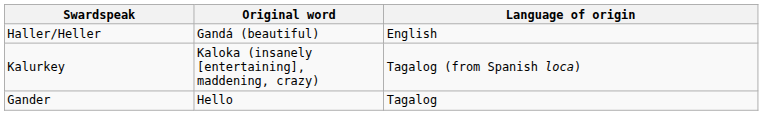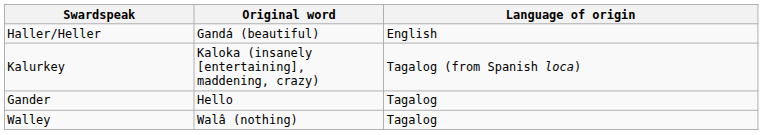+ row: Walley | Walâ (nothing) | Tagalog
